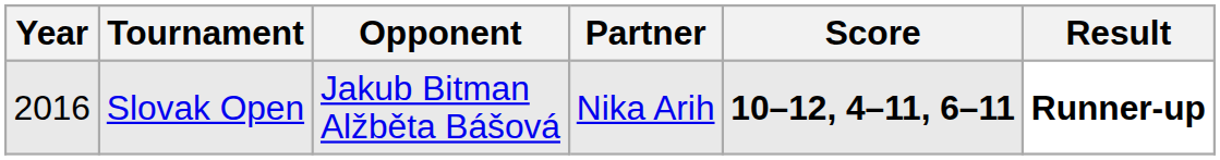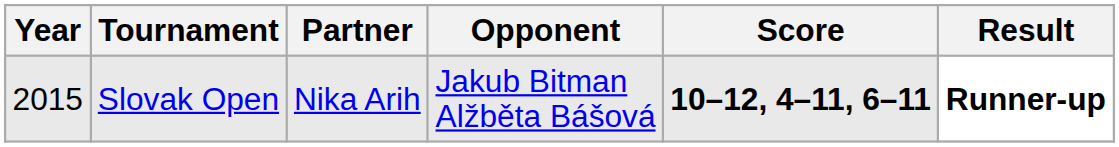columns swapped: Partner <-> Opponent
Slovak Open | Year: 2016 -> 2015
